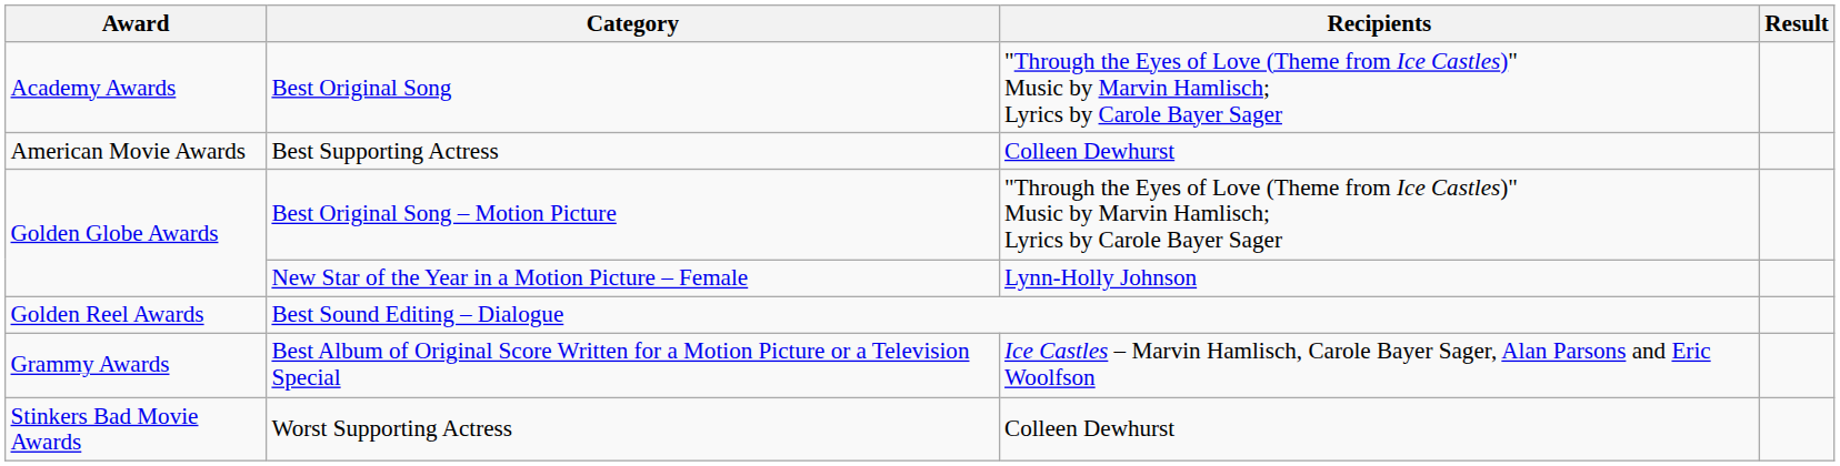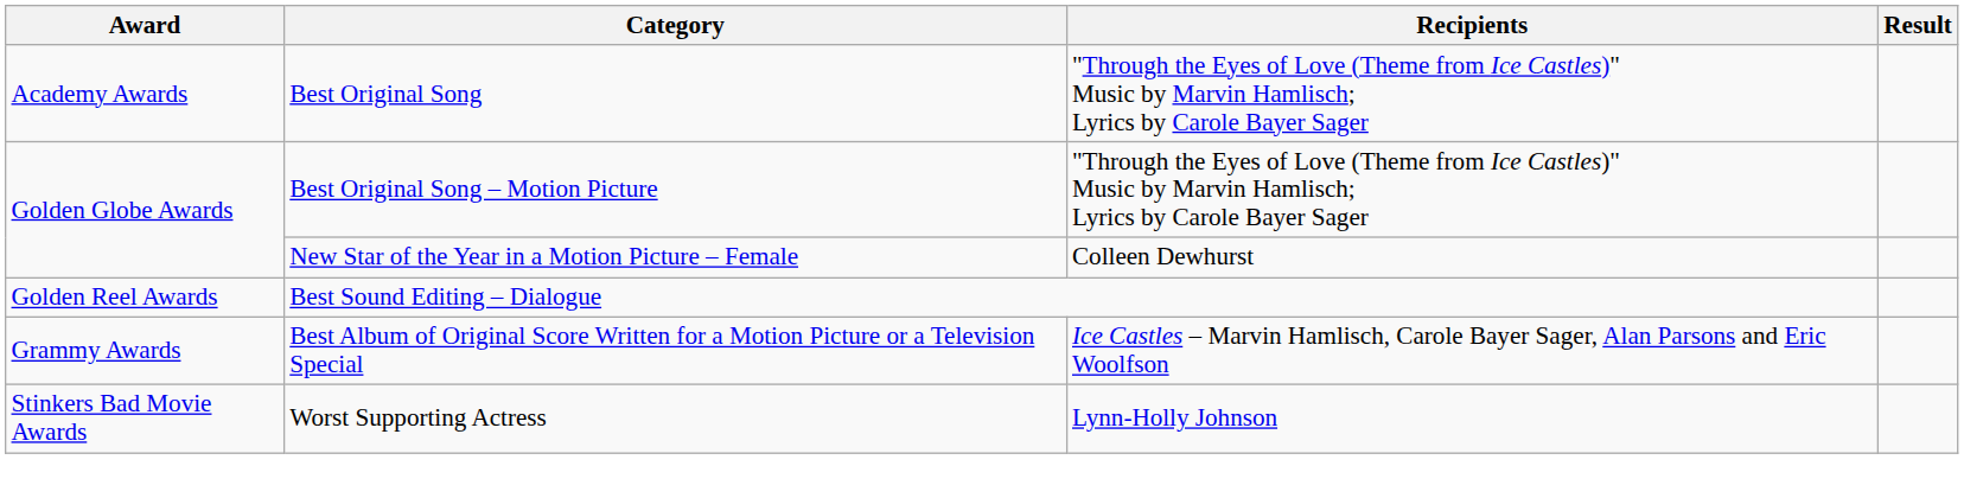- row: American Movie Awards | Best Supporting Actress | Colleen Dewhurst
New Star of the Year in a Motion Picture – Female | Recipients: Lynn-Holly Johnson -> Colleen Dewhurst
Worst Supporting Actress | Recipients: Colleen Dewhurst -> Lynn-Holly Johnson
